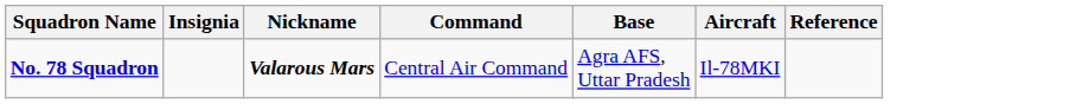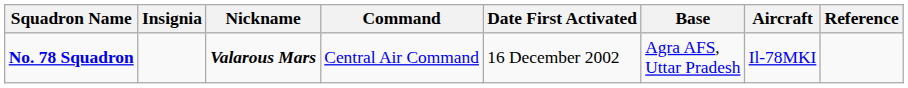+ column: Date First Activated | 16 December 2002
